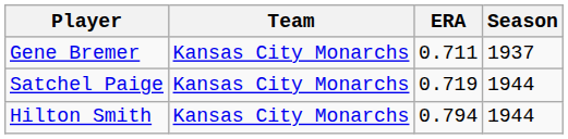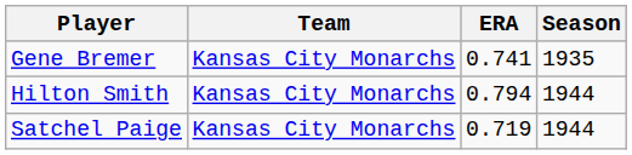Gene Bremer | ERA: 0.711 -> 0.741
Gene Bremer | Season: 1937 -> 1935
rows swapped: Satchel Paige <-> Hilton Smith
